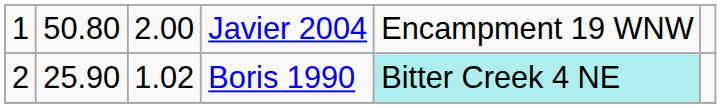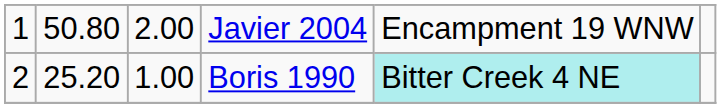Boris 1990 | column 2: 25.90 -> 25.20
Boris 1990 | column 3: 1.02 -> 1.00
